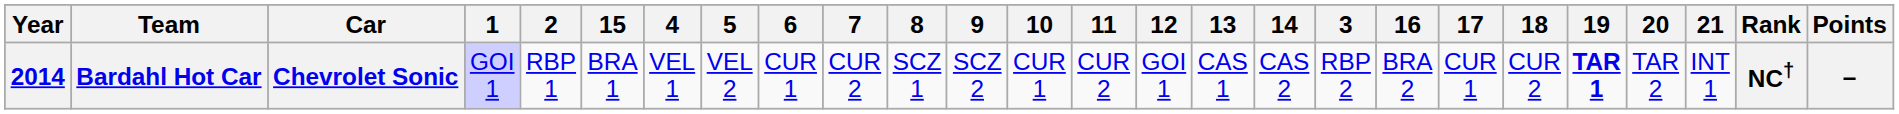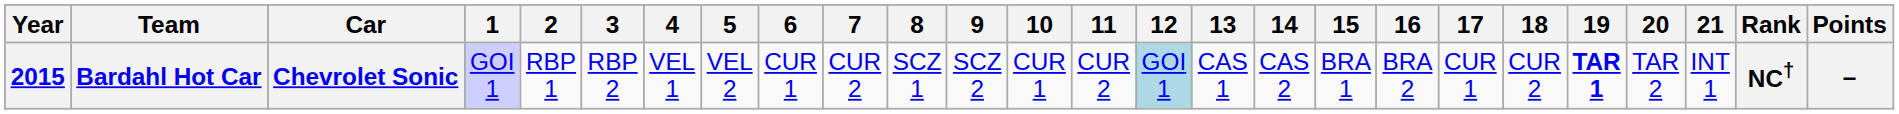columns swapped: 3 <-> 15
Bardahl Hot Car | Year: 2014 -> 2015
Bardahl Hot Car | 12: no background -> lightblue background
